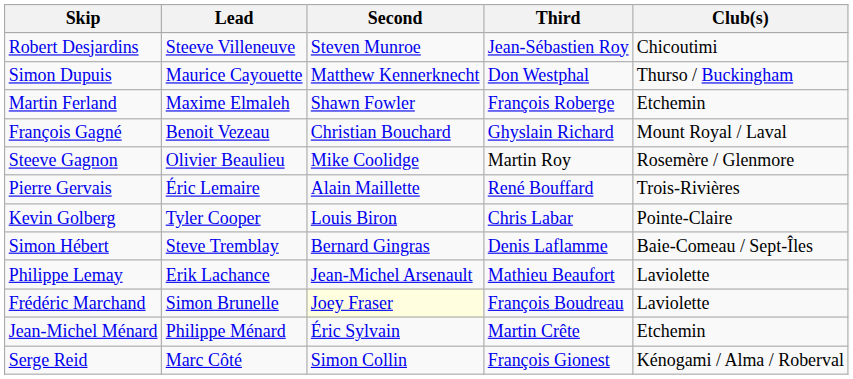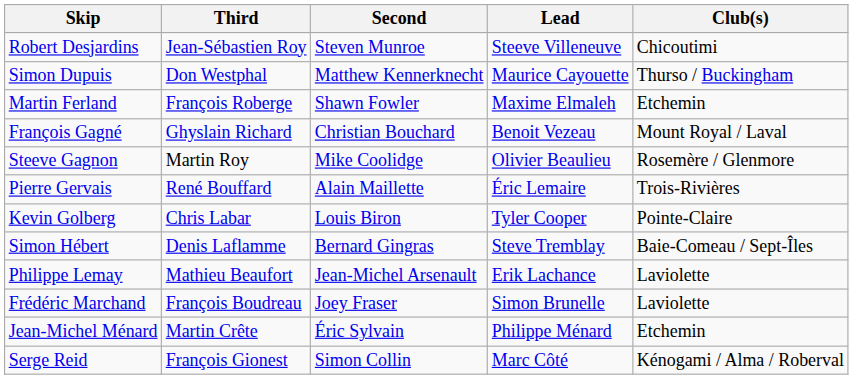columns swapped: Third <-> Lead
Frédéric Marchand | Second: lightyellow background -> no background
